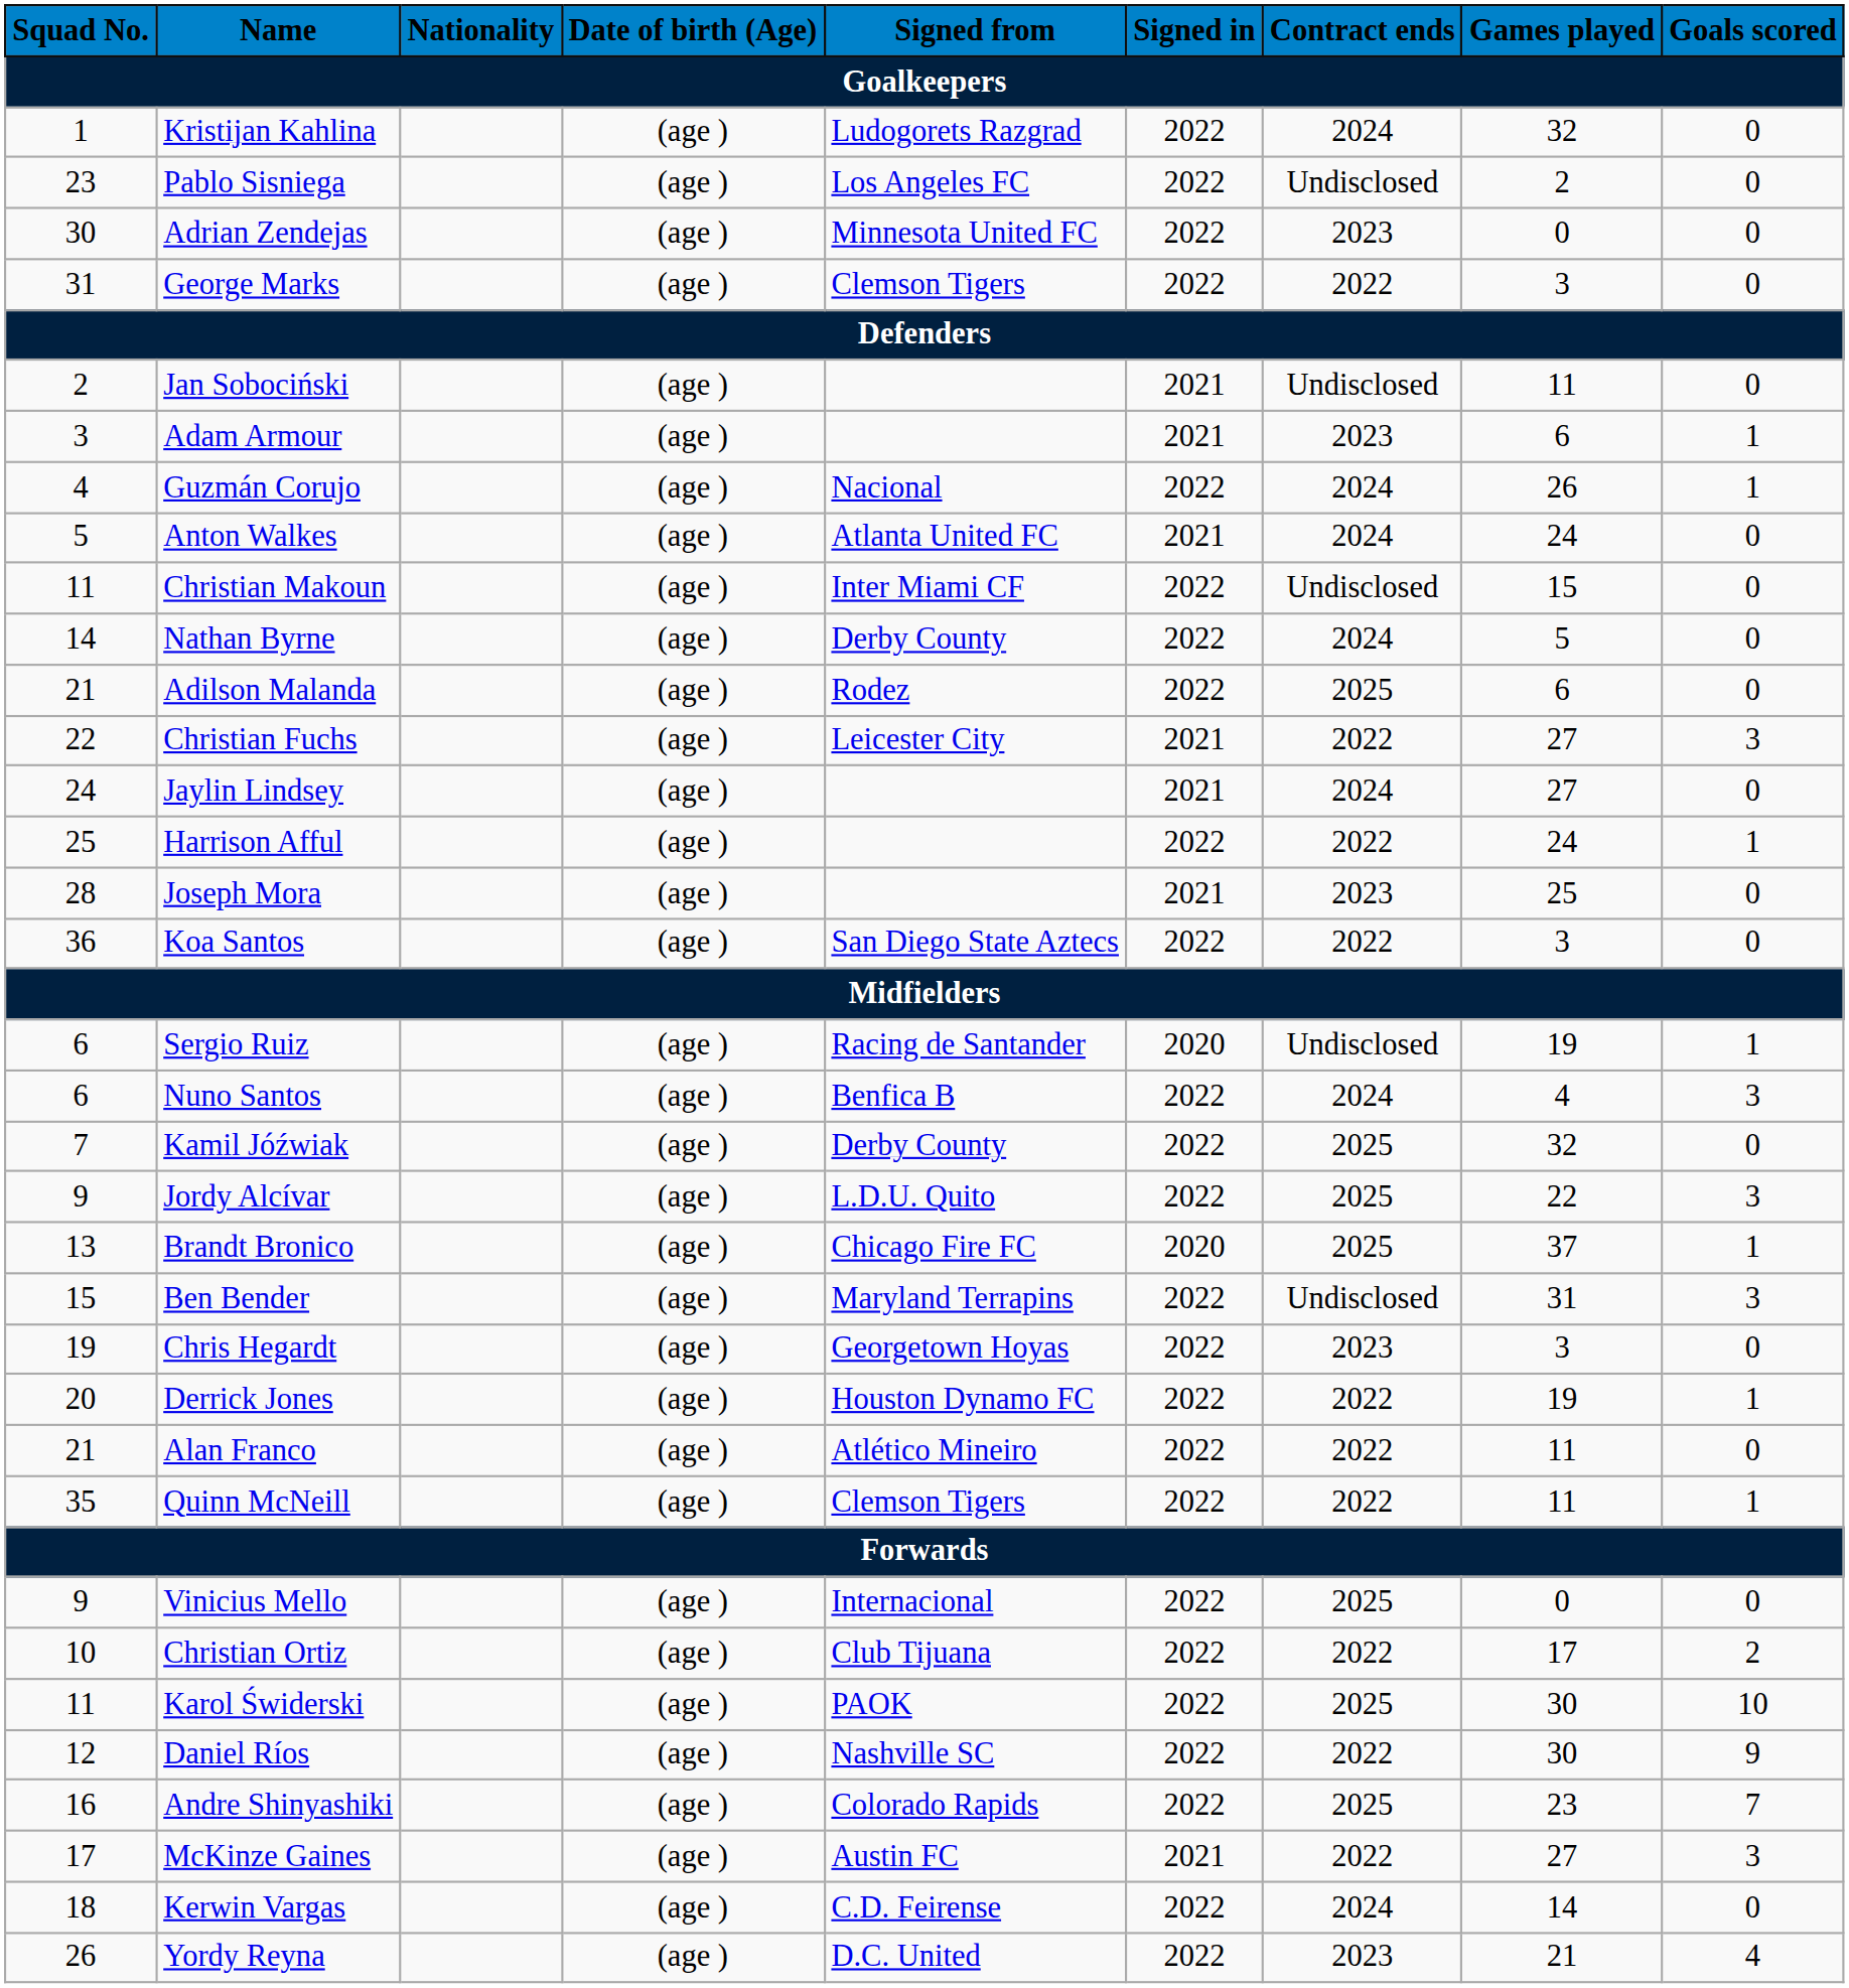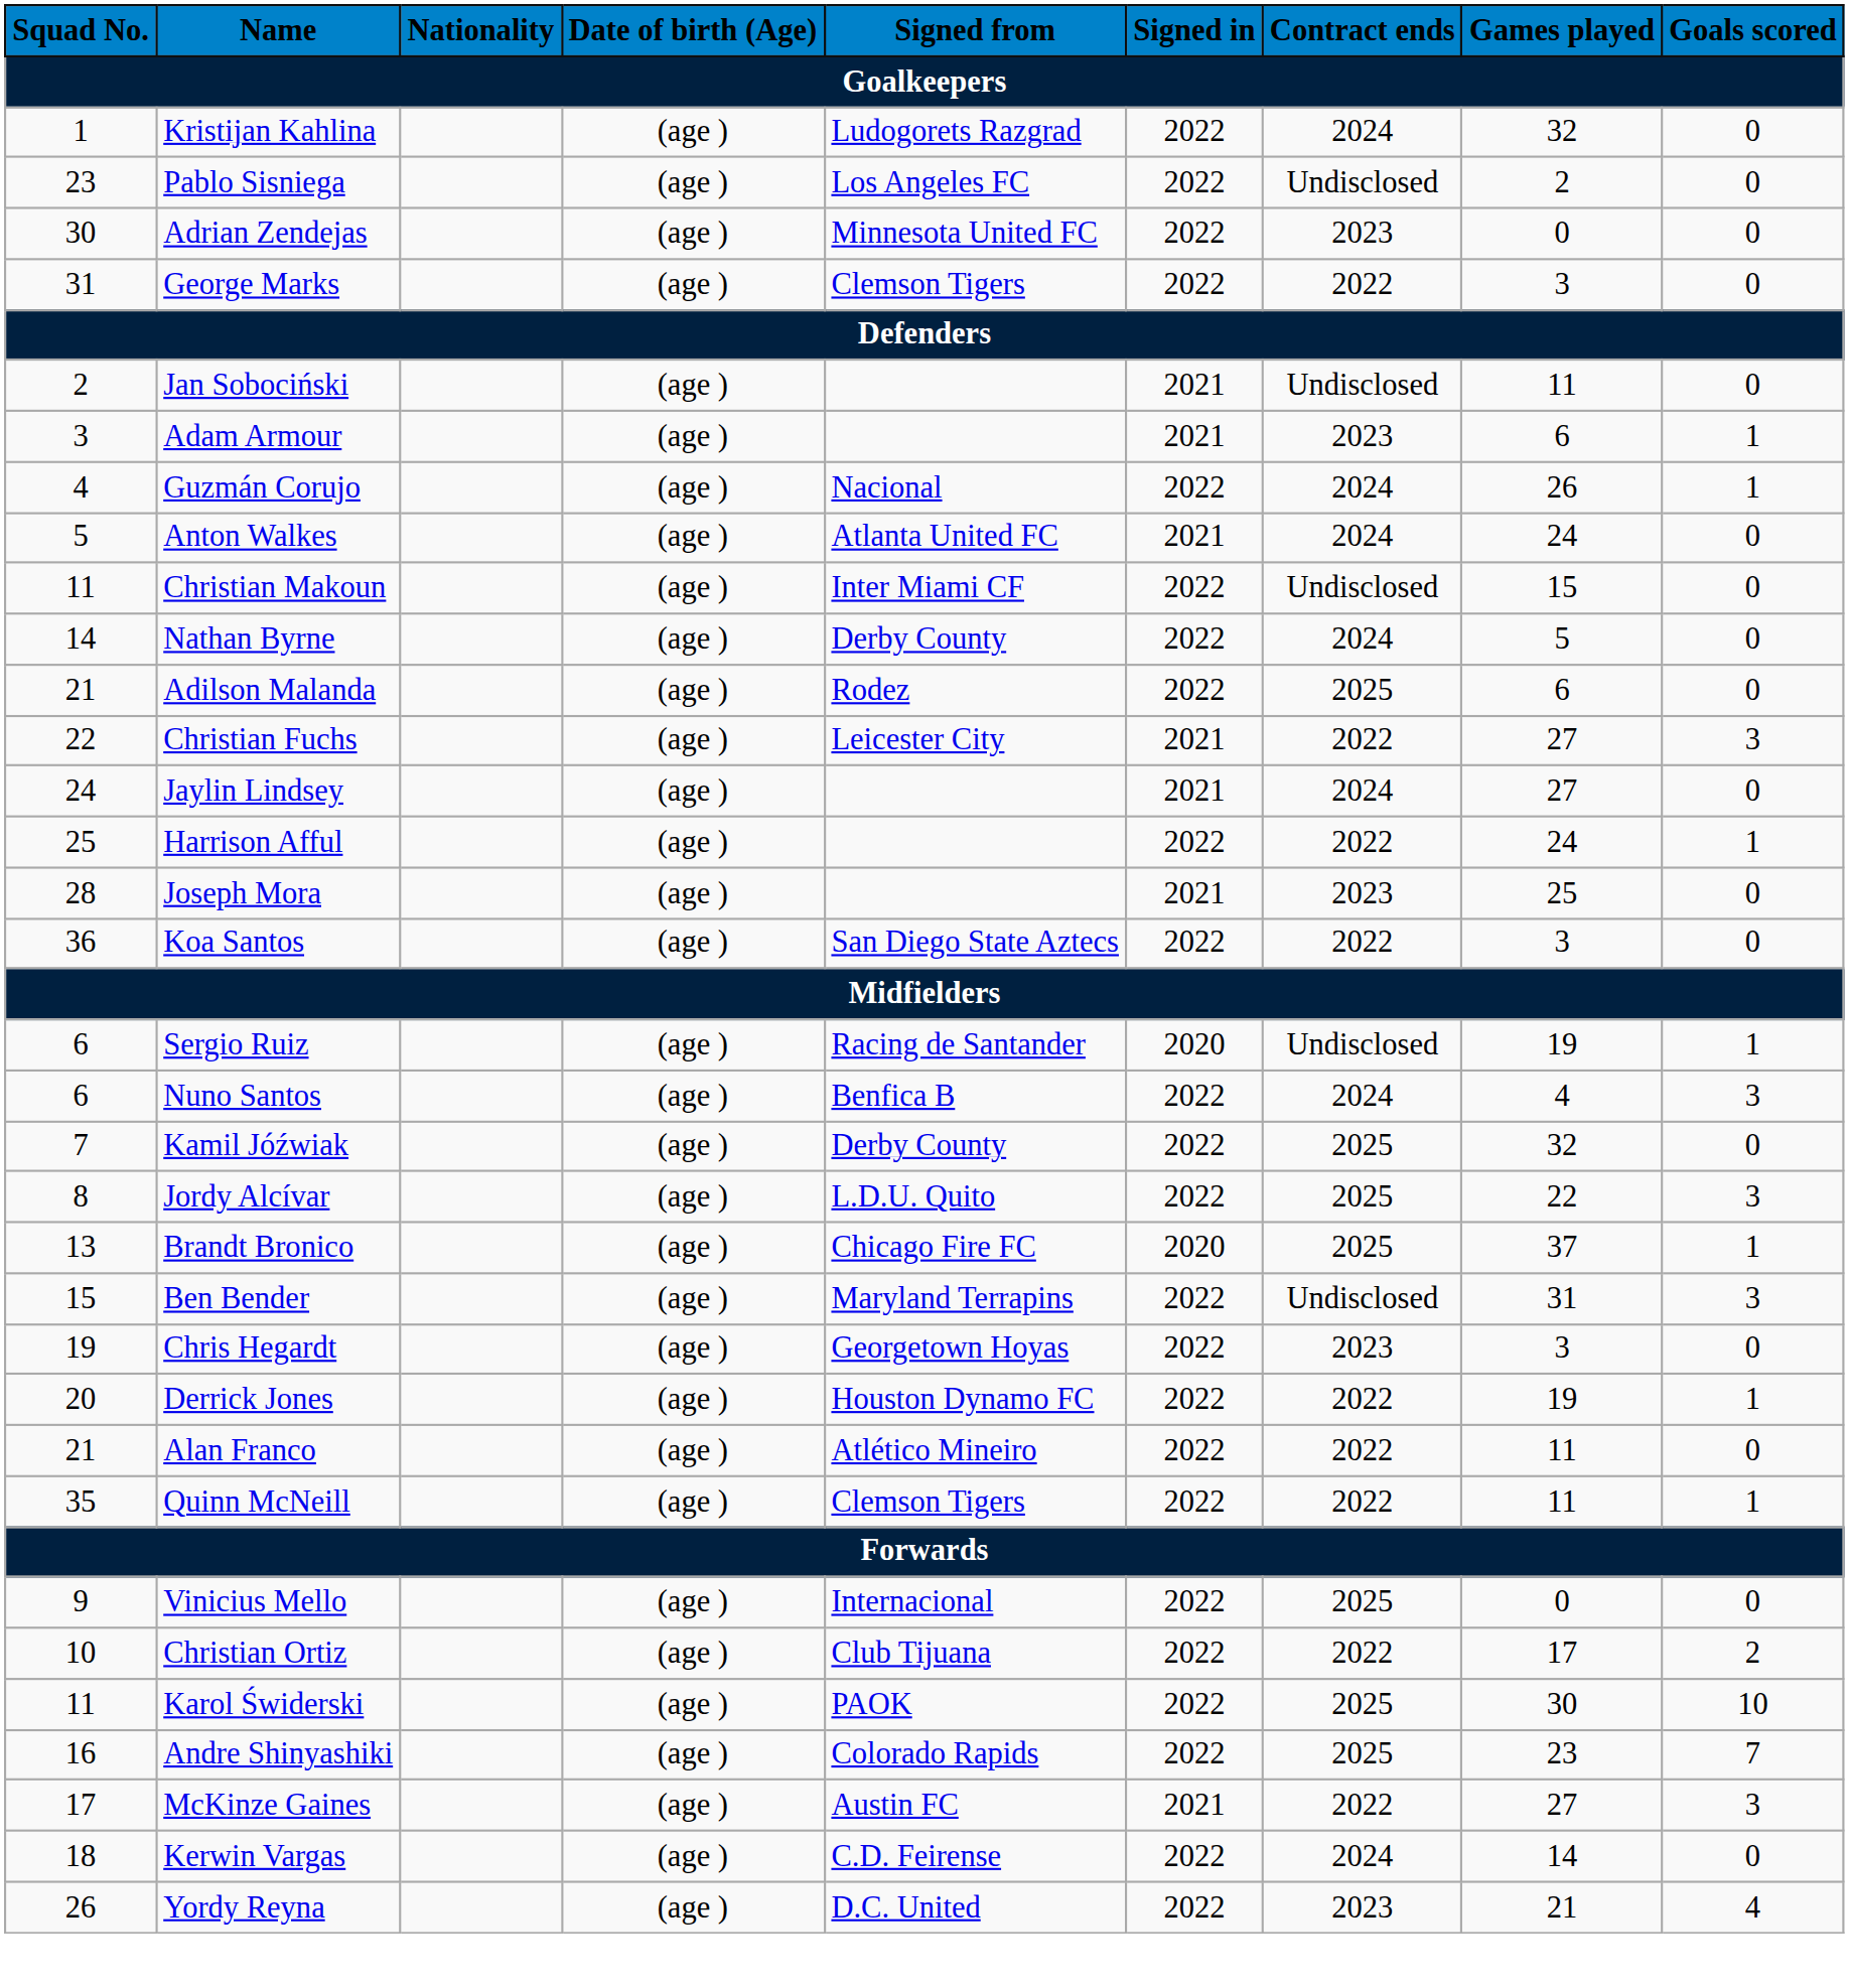Jordy Alcívar | Squad No.: 9 -> 8
- row: 12 | Daniel Ríos | (age ) | Nashville SC | 2022 | 2022 | 30 | 9
